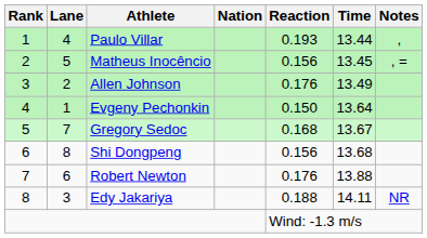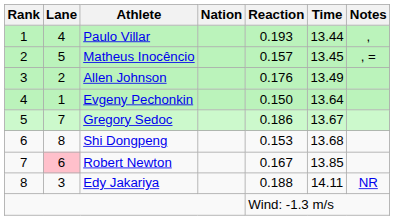Matheus Inocêncio | Reaction: 0.156 -> 0.157
Gregory Sedoc | Reaction: 0.168 -> 0.186
Shi Dongpeng | Reaction: 0.156 -> 0.153
Robert Newton | Lane: no background -> pink background
Robert Newton | Reaction: 0.176 -> 0.167
Robert Newton | Time: 13.88 -> 13.85
